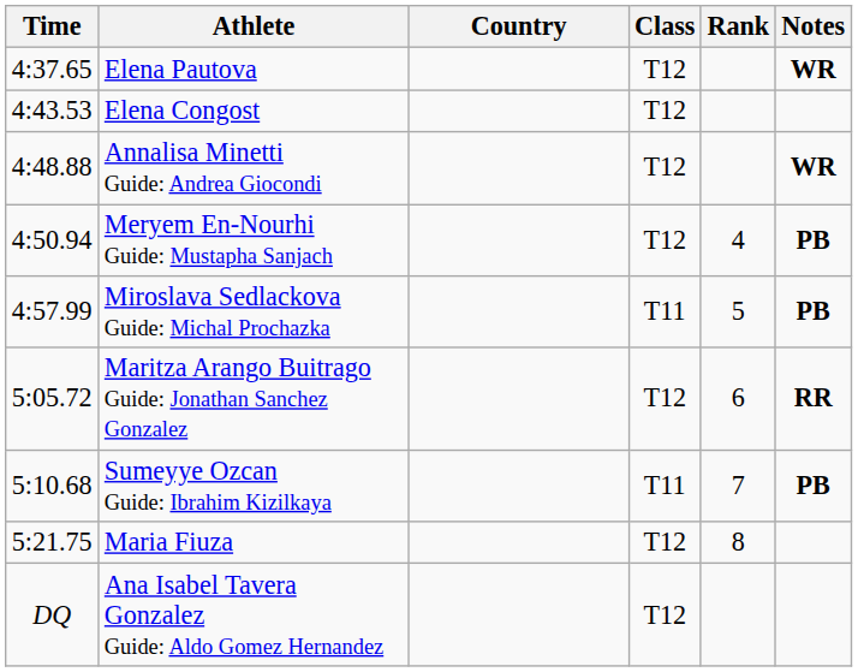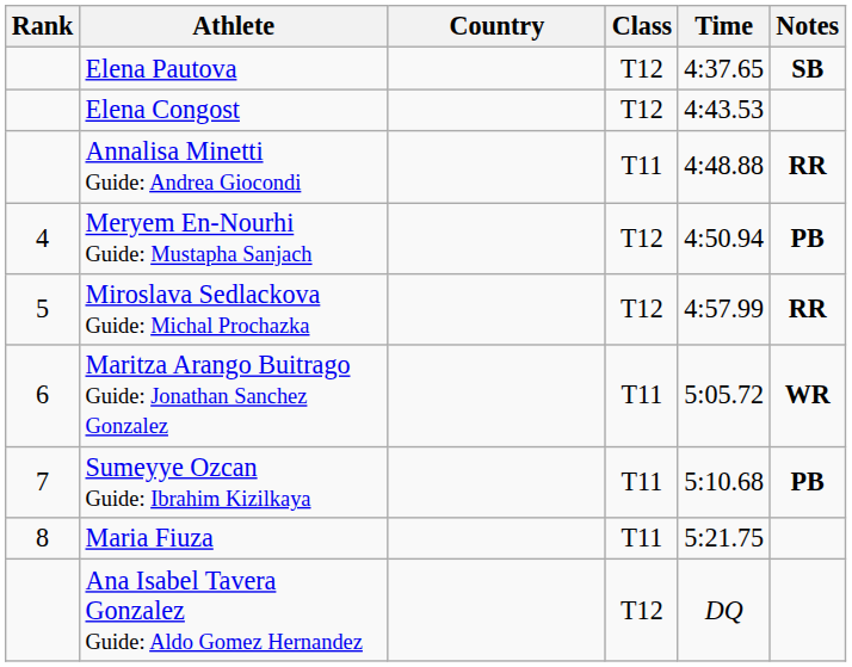columns swapped: Rank <-> Time
Elena Pautova | Notes: WR -> SB
Annalisa Minetti Guide: Andrea Giocondi | Class: T12 -> T11
Annalisa Minetti Guide: Andrea Giocondi | Notes: WR -> RR
Miroslava Sedlackova Guide: Michal Prochazka | Class: T11 -> T12
Miroslava Sedlackova Guide: Michal Prochazka | Notes: PB -> RR
Maritza Arango Buitrago Guide: Jonathan Sanchez Gonzalez | Class: T12 -> T11
Maritza Arango Buitrago Guide: Jonathan Sanchez Gonzalez | Notes: RR -> WR
Maria Fiuza | Class: T12 -> T11
